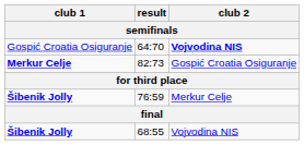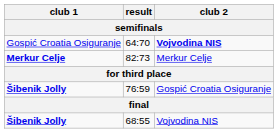82:73 | club 2: Gospić Croatia Osiguranje -> Merkur Celje
76:59 | club 2: Merkur Celje -> Gospić Croatia Osiguranje
